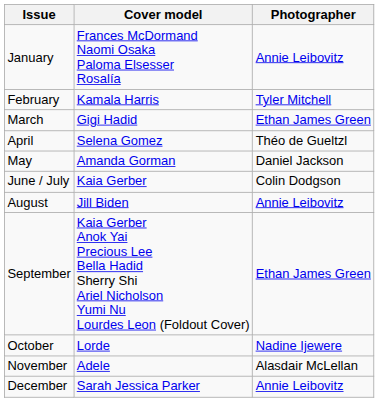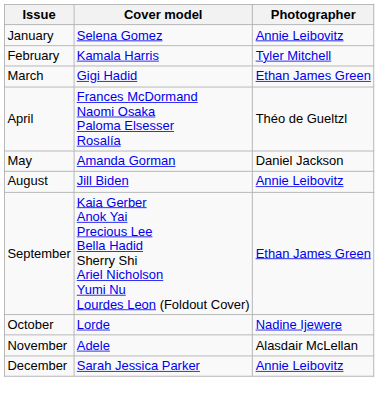January | Cover model: Frances McDormand Naomi Osaka Paloma Elsesser Rosalía -> Selena Gomez
April | Cover model: Selena Gomez -> Frances McDormand Naomi Osaka Paloma Elsesser Rosalía
- row: June / July | Kaia Gerber | Colin Dodgson
